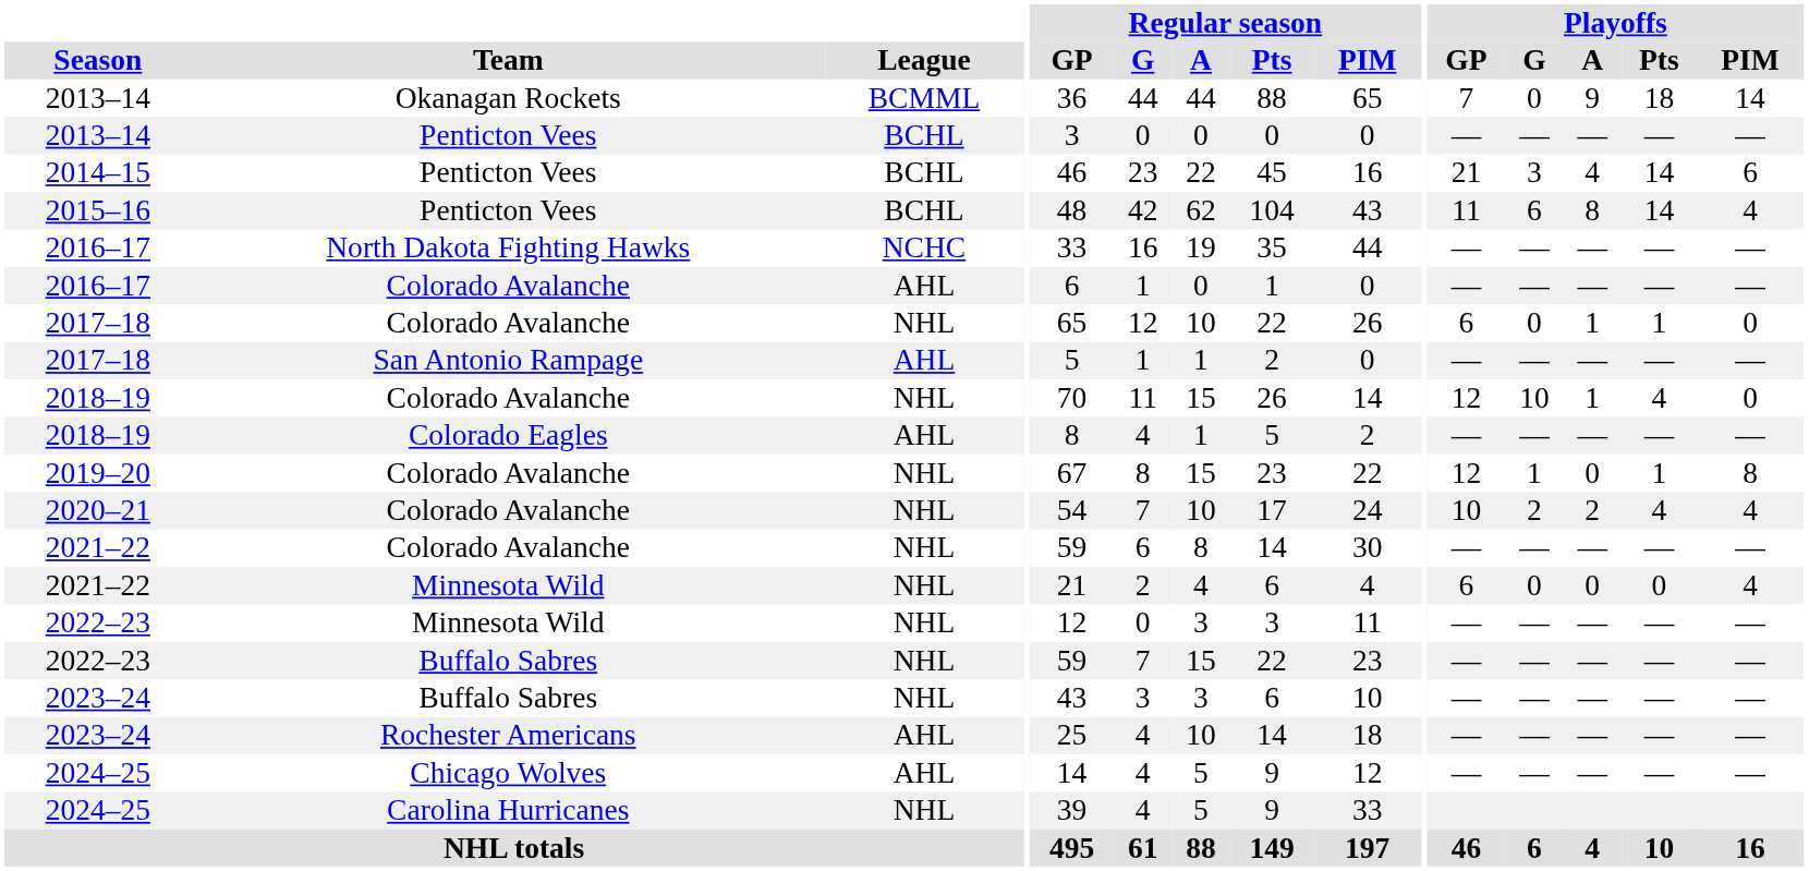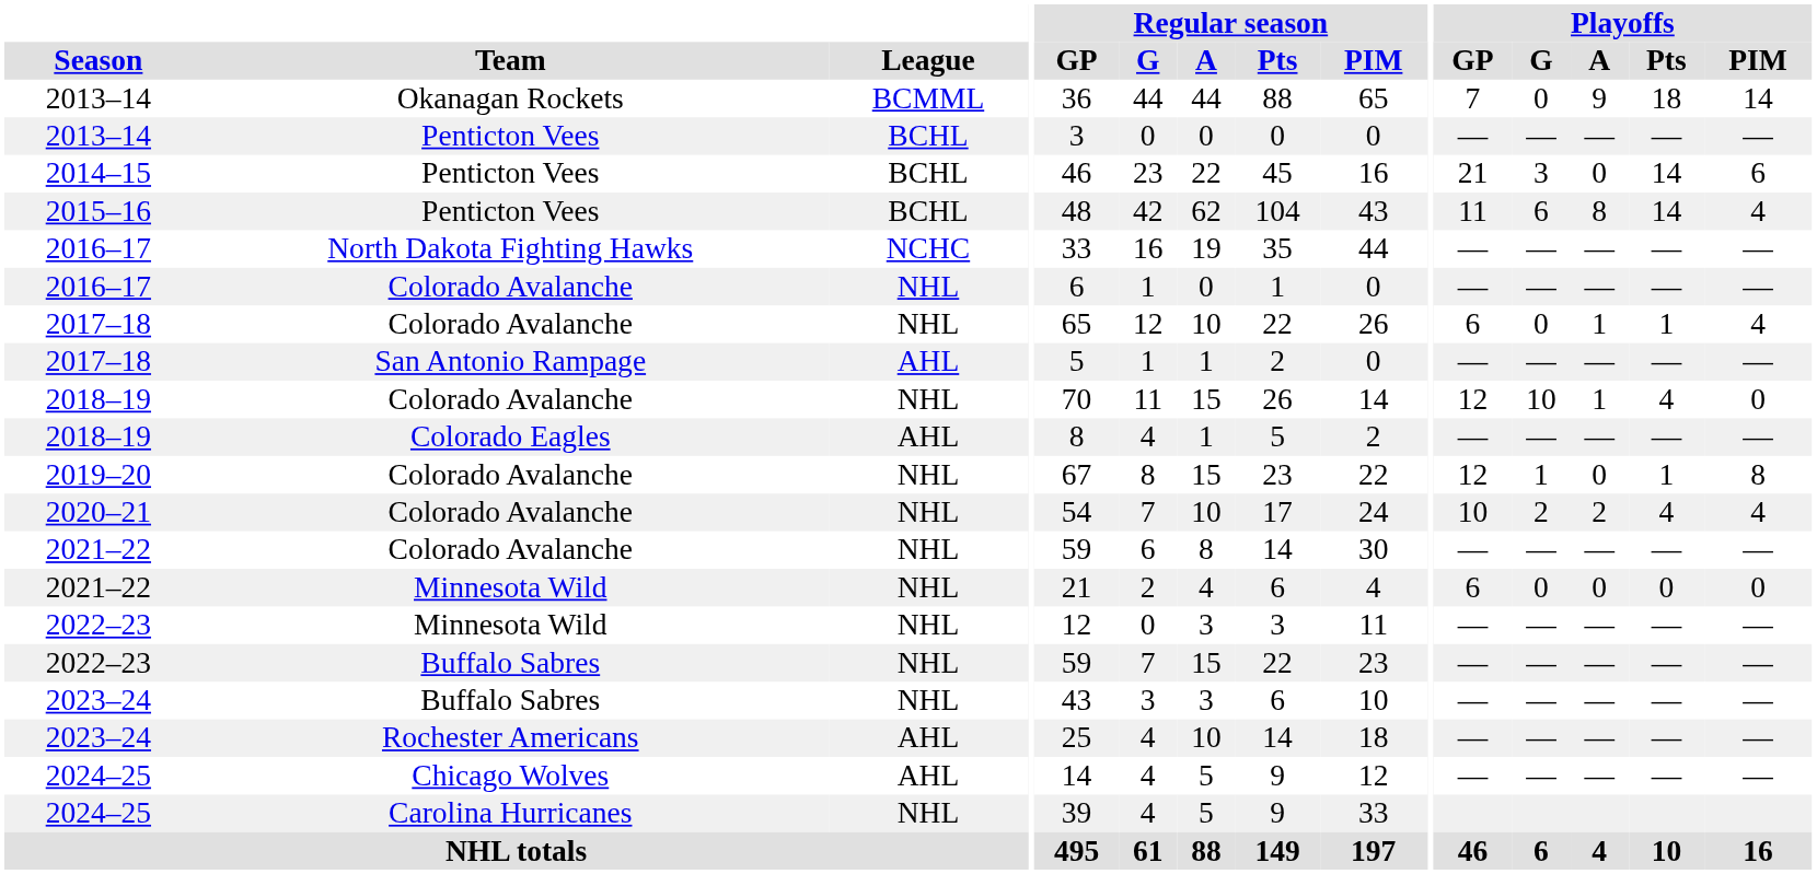2014–15 | Playoffs / A: 4 -> 0
2016–17 / Colorado Avalanche | League: AHL -> NHL
2017–18 / Colorado Avalanche | Playoffs / PIM: 0 -> 4
2021–22 / Minnesota Wild | Playoffs / PIM: 4 -> 0
